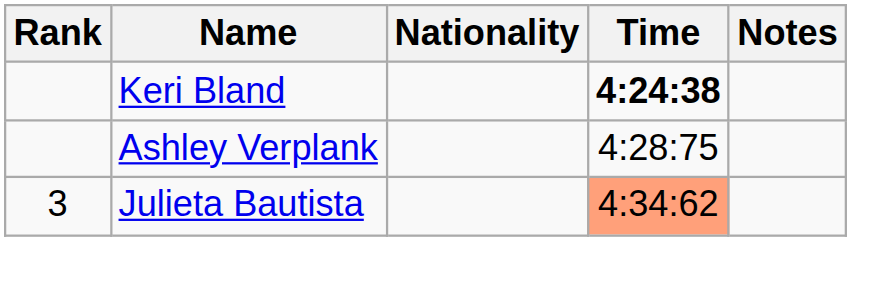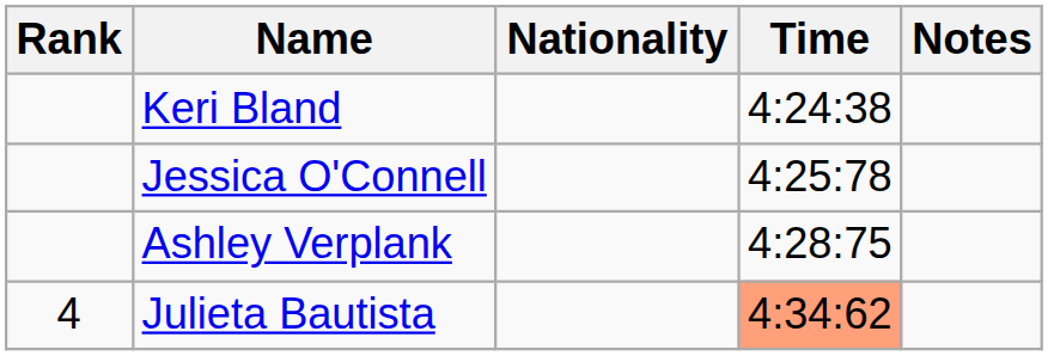Keri Bland | Time: bold -> normal
+ row: Jessica O'Connell | 4:25:78
Julieta Bautista | Rank: 3 -> 4
